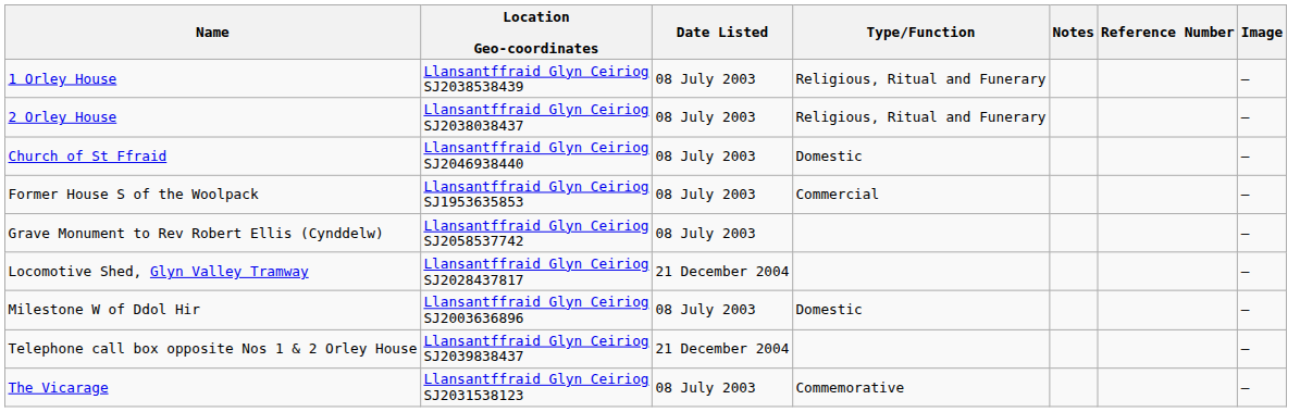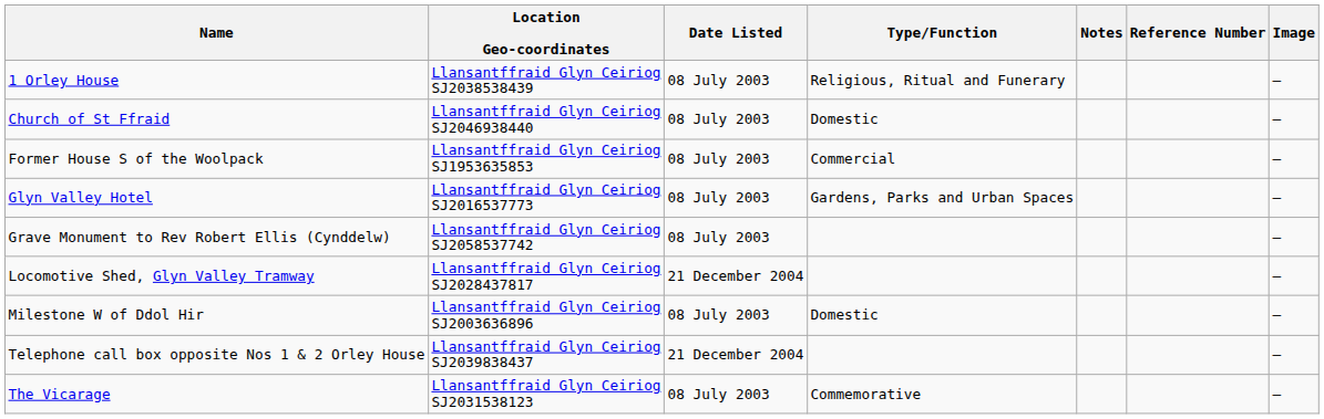- row: 2 Orley House | Llansantffraid Glyn Ceiriog SJ2038038437 | 08 July 2003 | Religious, Ritual and Funerary | –
+ row: Glyn Valley Hotel | Llansantffraid Glyn Ceiriog SJ2016537773 | 08 July 2003 | Gardens, Parks and Urban Spaces | –
